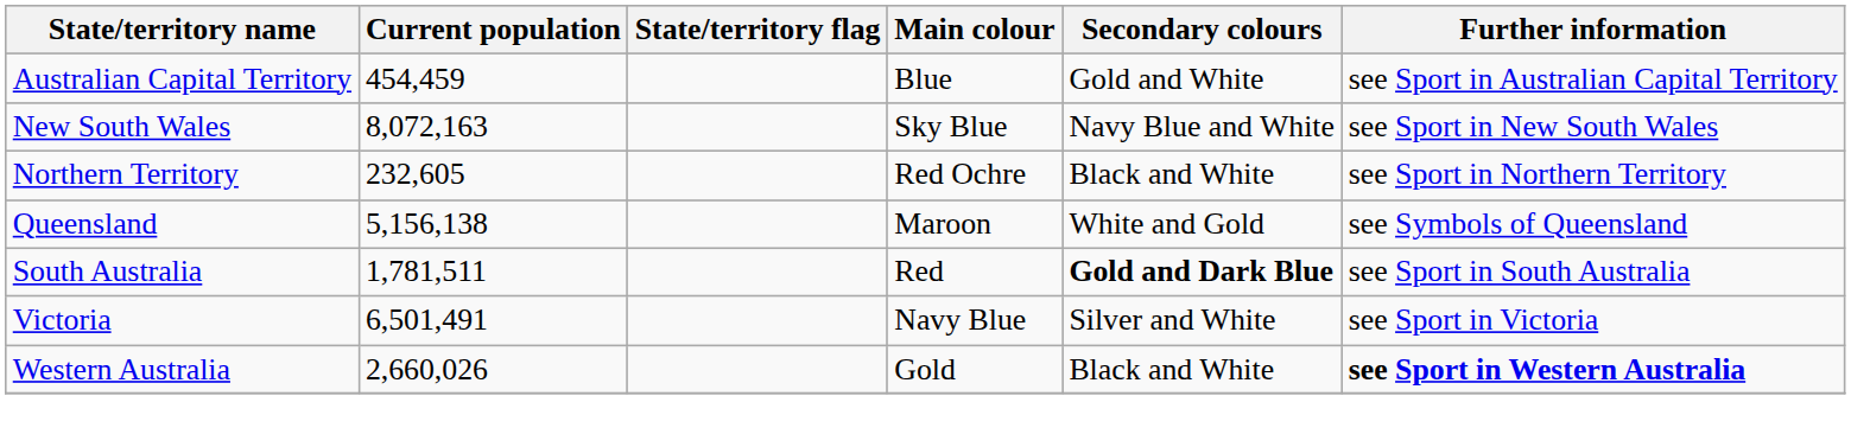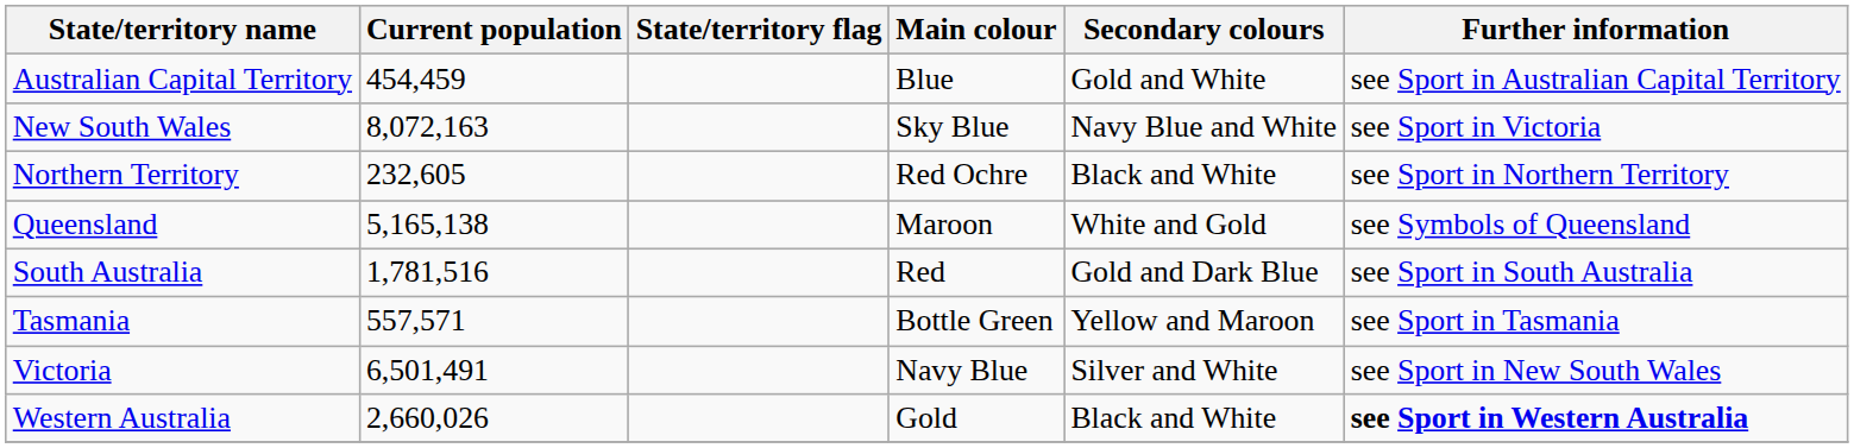New South Wales | Further information: see Sport in New South Wales -> see Sport in Victoria
Queensland | Current population: 5,156,138 -> 5,165,138
South Australia | Current population: 1,781,511 -> 1,781,516
South Australia | Secondary colours: bold -> normal
+ row: Tasmania | 557,571 | Bottle Green | Yellow and Maroon | see Sport in Tasmania
Victoria | Further information: see Sport in Victoria -> see Sport in New South Wales
